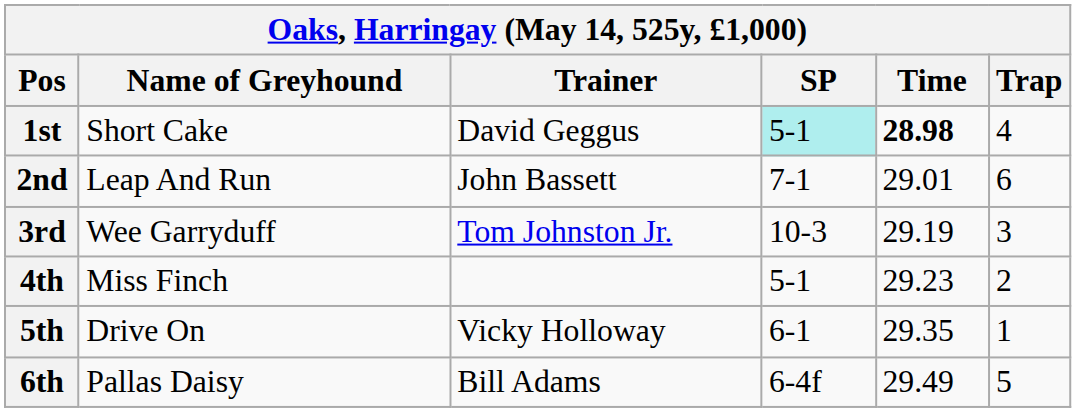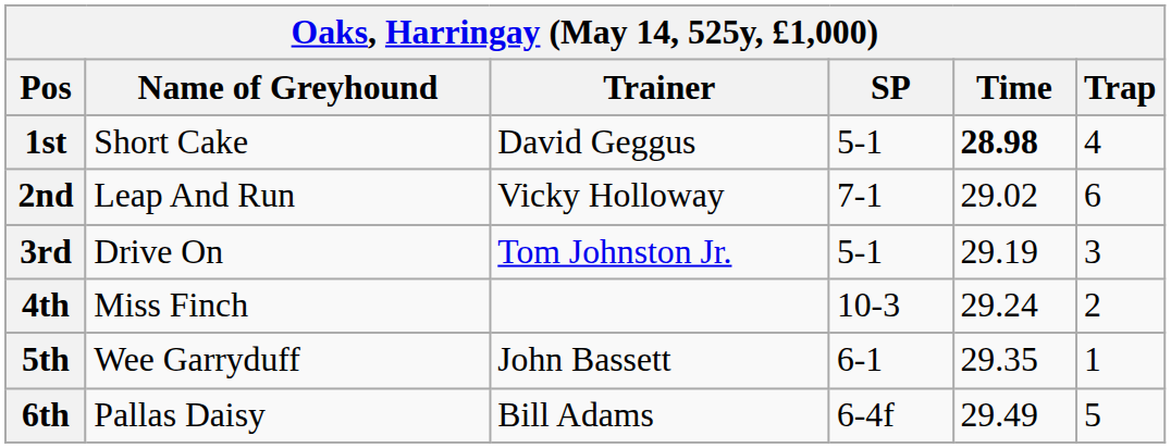1st | SP: paleturquoise background -> no background
2nd | Trainer: John Bassett -> Vicky Holloway
2nd | Time: 29.01 -> 29.02
3rd | Name of Greyhound: Wee Garryduff -> Drive On
3rd | SP: 10-3 -> 5-1
4th | SP: 5-1 -> 10-3
4th | Time: 29.23 -> 29.24
5th | Name of Greyhound: Drive On -> Wee Garryduff
5th | Trainer: Vicky Holloway -> John Bassett
